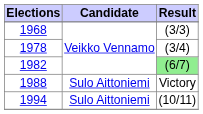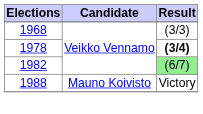1978 | Result: normal -> bold
1988 | Candidate: Sulo Aittoniemi -> Mauno Koivisto
- row: 1994 | Sulo Aittoniemi | (10/11)
